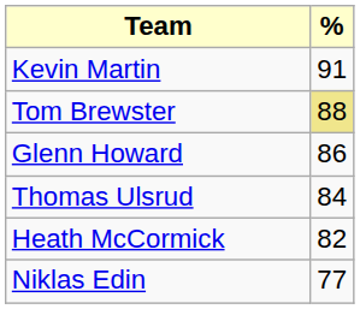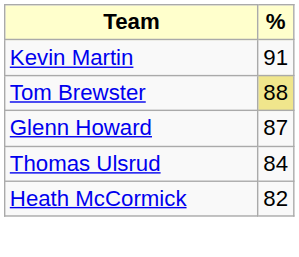Glenn Howard | %: 86 -> 87
- row: Niklas Edin | 77
